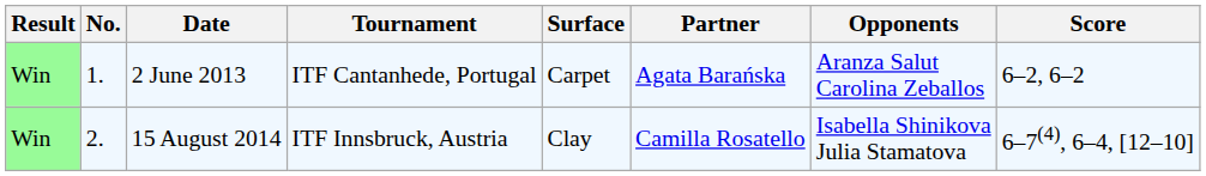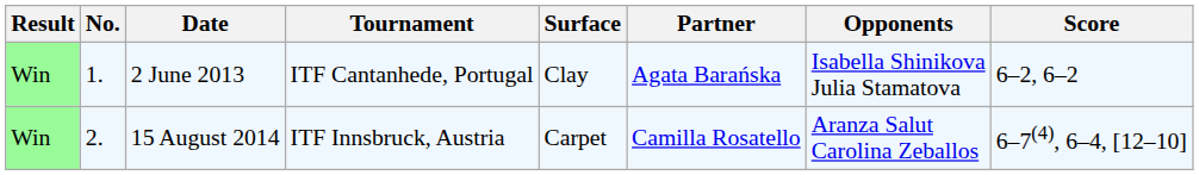2 June 2013 | Surface: Carpet -> Clay
2 June 2013 | Opponents: Aranza Salut Carolina Zeballos -> Isabella Shinikova Julia Stamatova
15 August 2014 | Surface: Clay -> Carpet
15 August 2014 | Opponents: Isabella Shinikova Julia Stamatova -> Aranza Salut Carolina Zeballos
